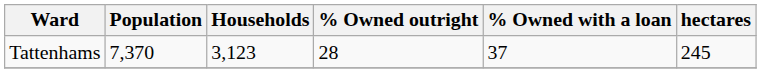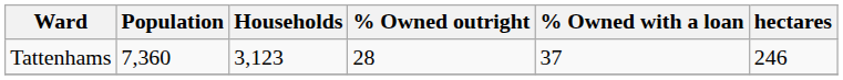Tattenhams | Population: 7,370 -> 7,360
Tattenhams | hectares: 245 -> 246
